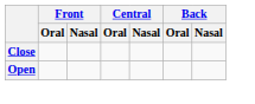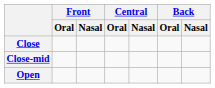+ row: Close-mid
